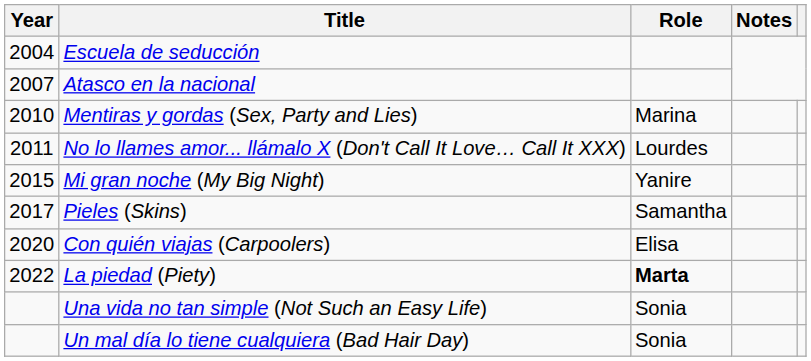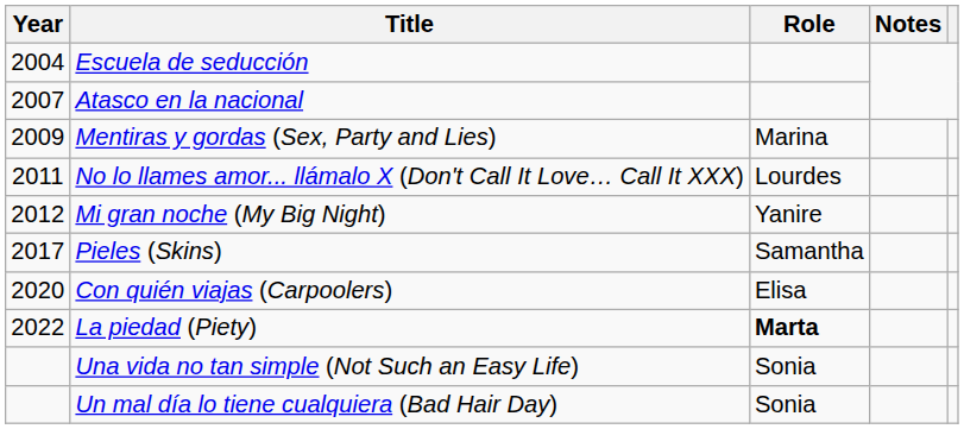Mentiras y gordas (Sex, Party and Lies) | Year: 2010 -> 2009
Mi gran noche (My Big Night) | Year: 2015 -> 2012
